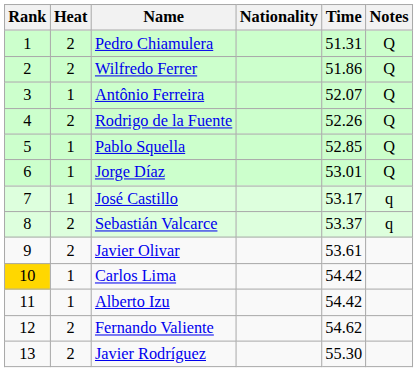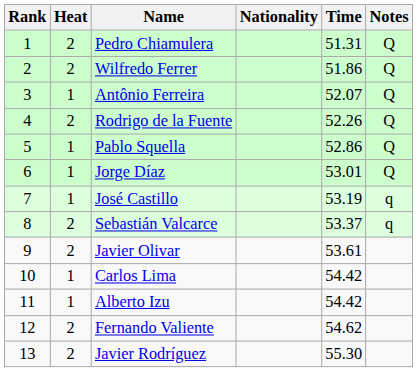Pablo Squella | Time: 52.85 -> 52.86
José Castillo | Time: 53.17 -> 53.19
Carlos Lima | Rank: gold background -> no background
